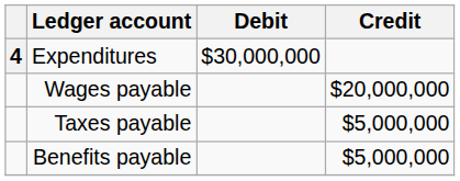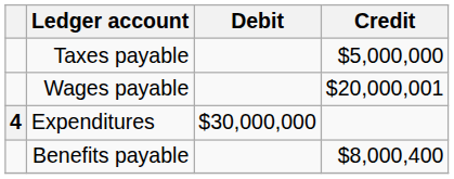rows swapped: Expenditures <-> Taxes payable
Wages payable | Credit: $20,000,000 -> $20,000,001
Benefits payable | Credit: $5,000,000 -> $8,000,400
